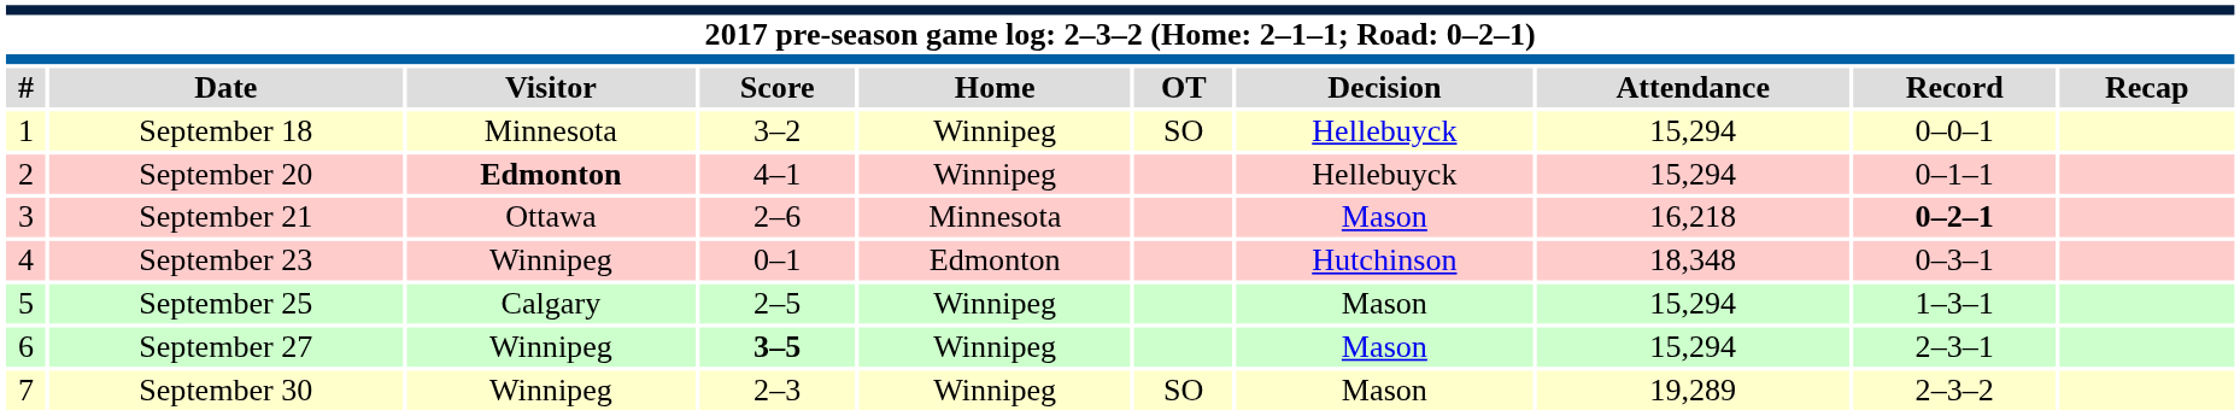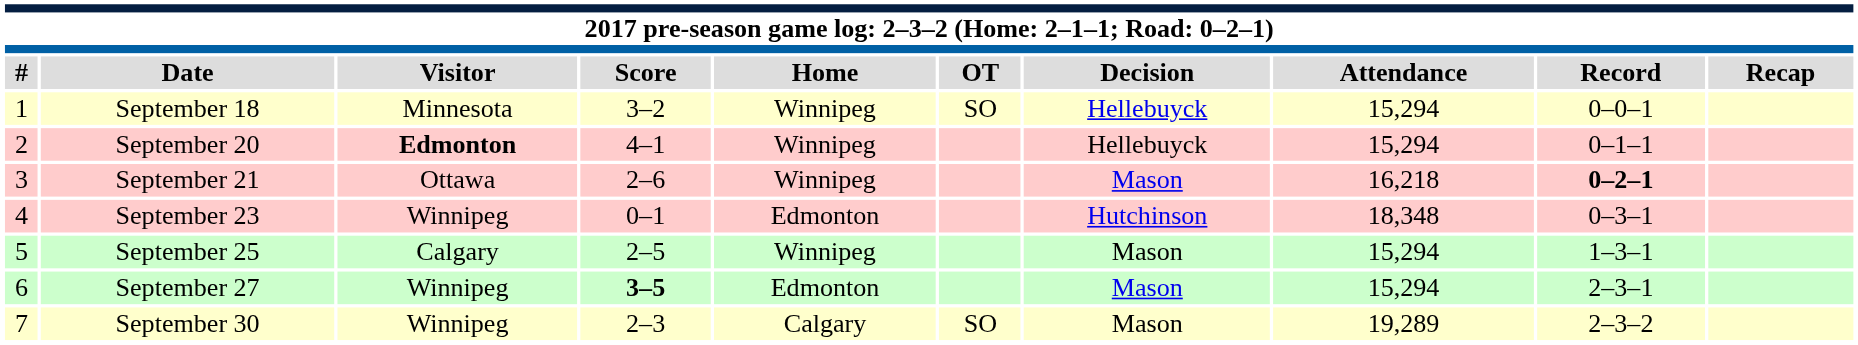September 21 | Home: Minnesota -> Winnipeg
September 27 | Home: Winnipeg -> Edmonton
September 30 | Home: Winnipeg -> Calgary
